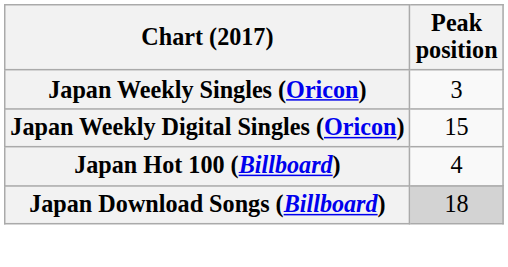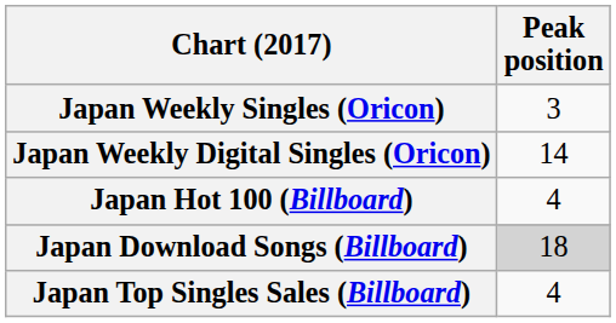Japan Weekly Digital Singles (Oricon) | Peak position: 15 -> 14
+ row: Japan Top Singles Sales (Billboard) | 4
